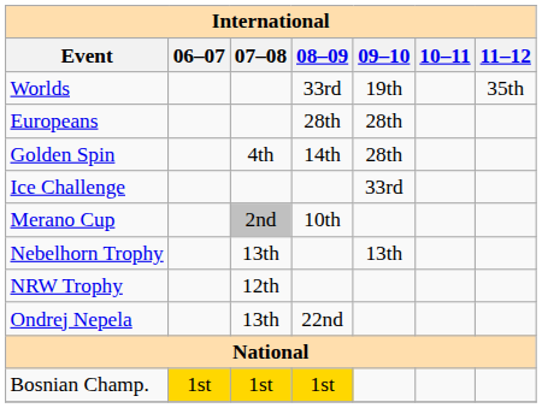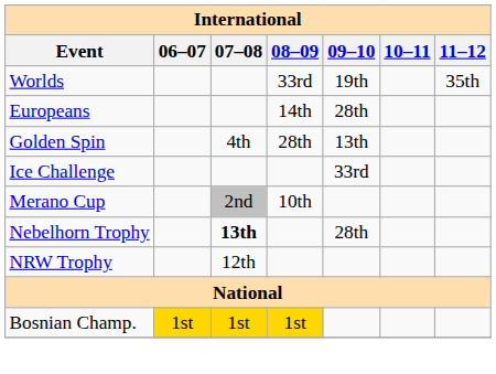Europeans | 08–09: 28th -> 14th
Golden Spin | 08–09: 14th -> 28th
Golden Spin | 09–10: 28th -> 13th
Nebelhorn Trophy | 07–08: normal -> bold
Nebelhorn Trophy | 09–10: 13th -> 28th
- row: Ondrej Nepela | 13th | 22nd
